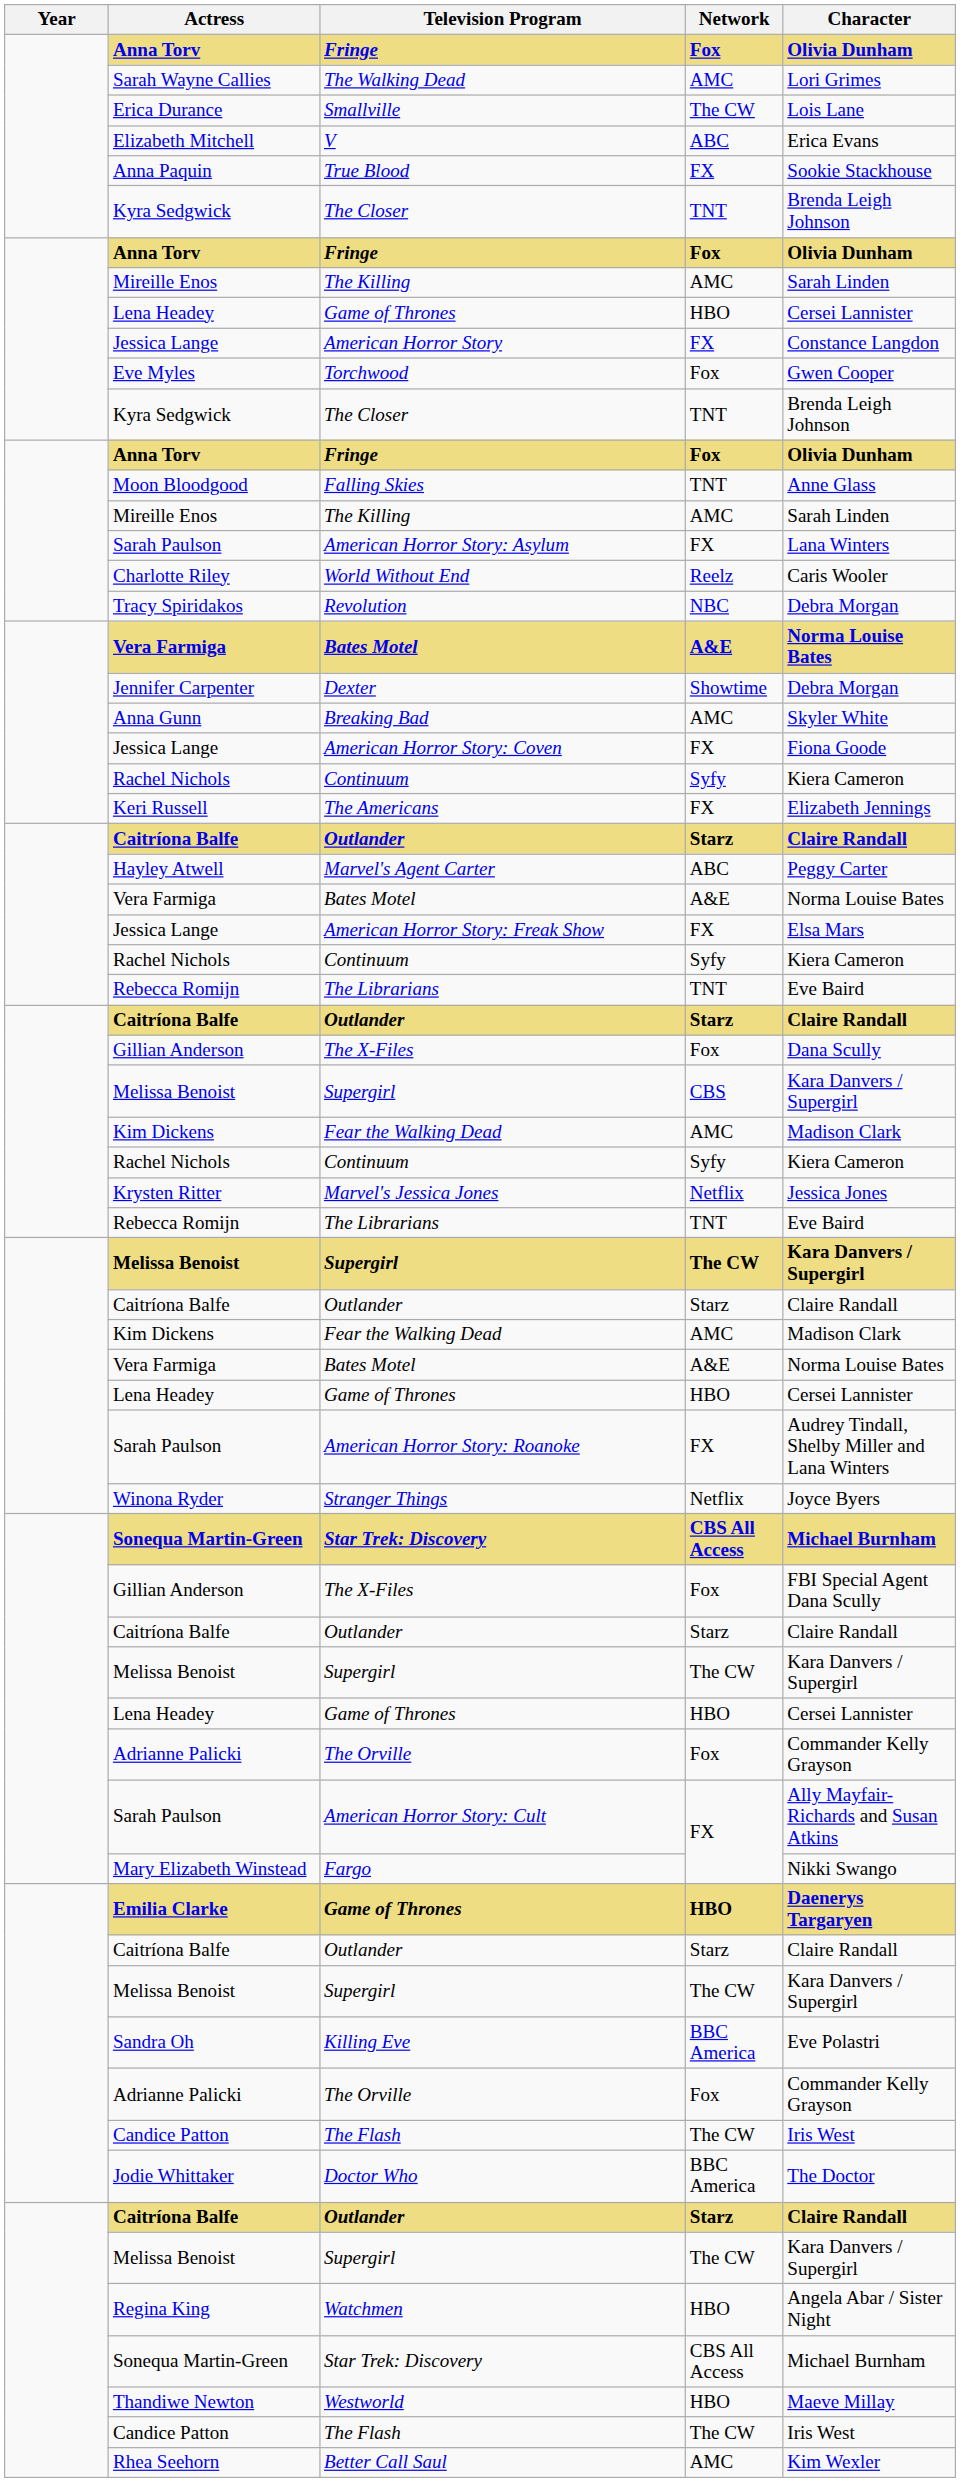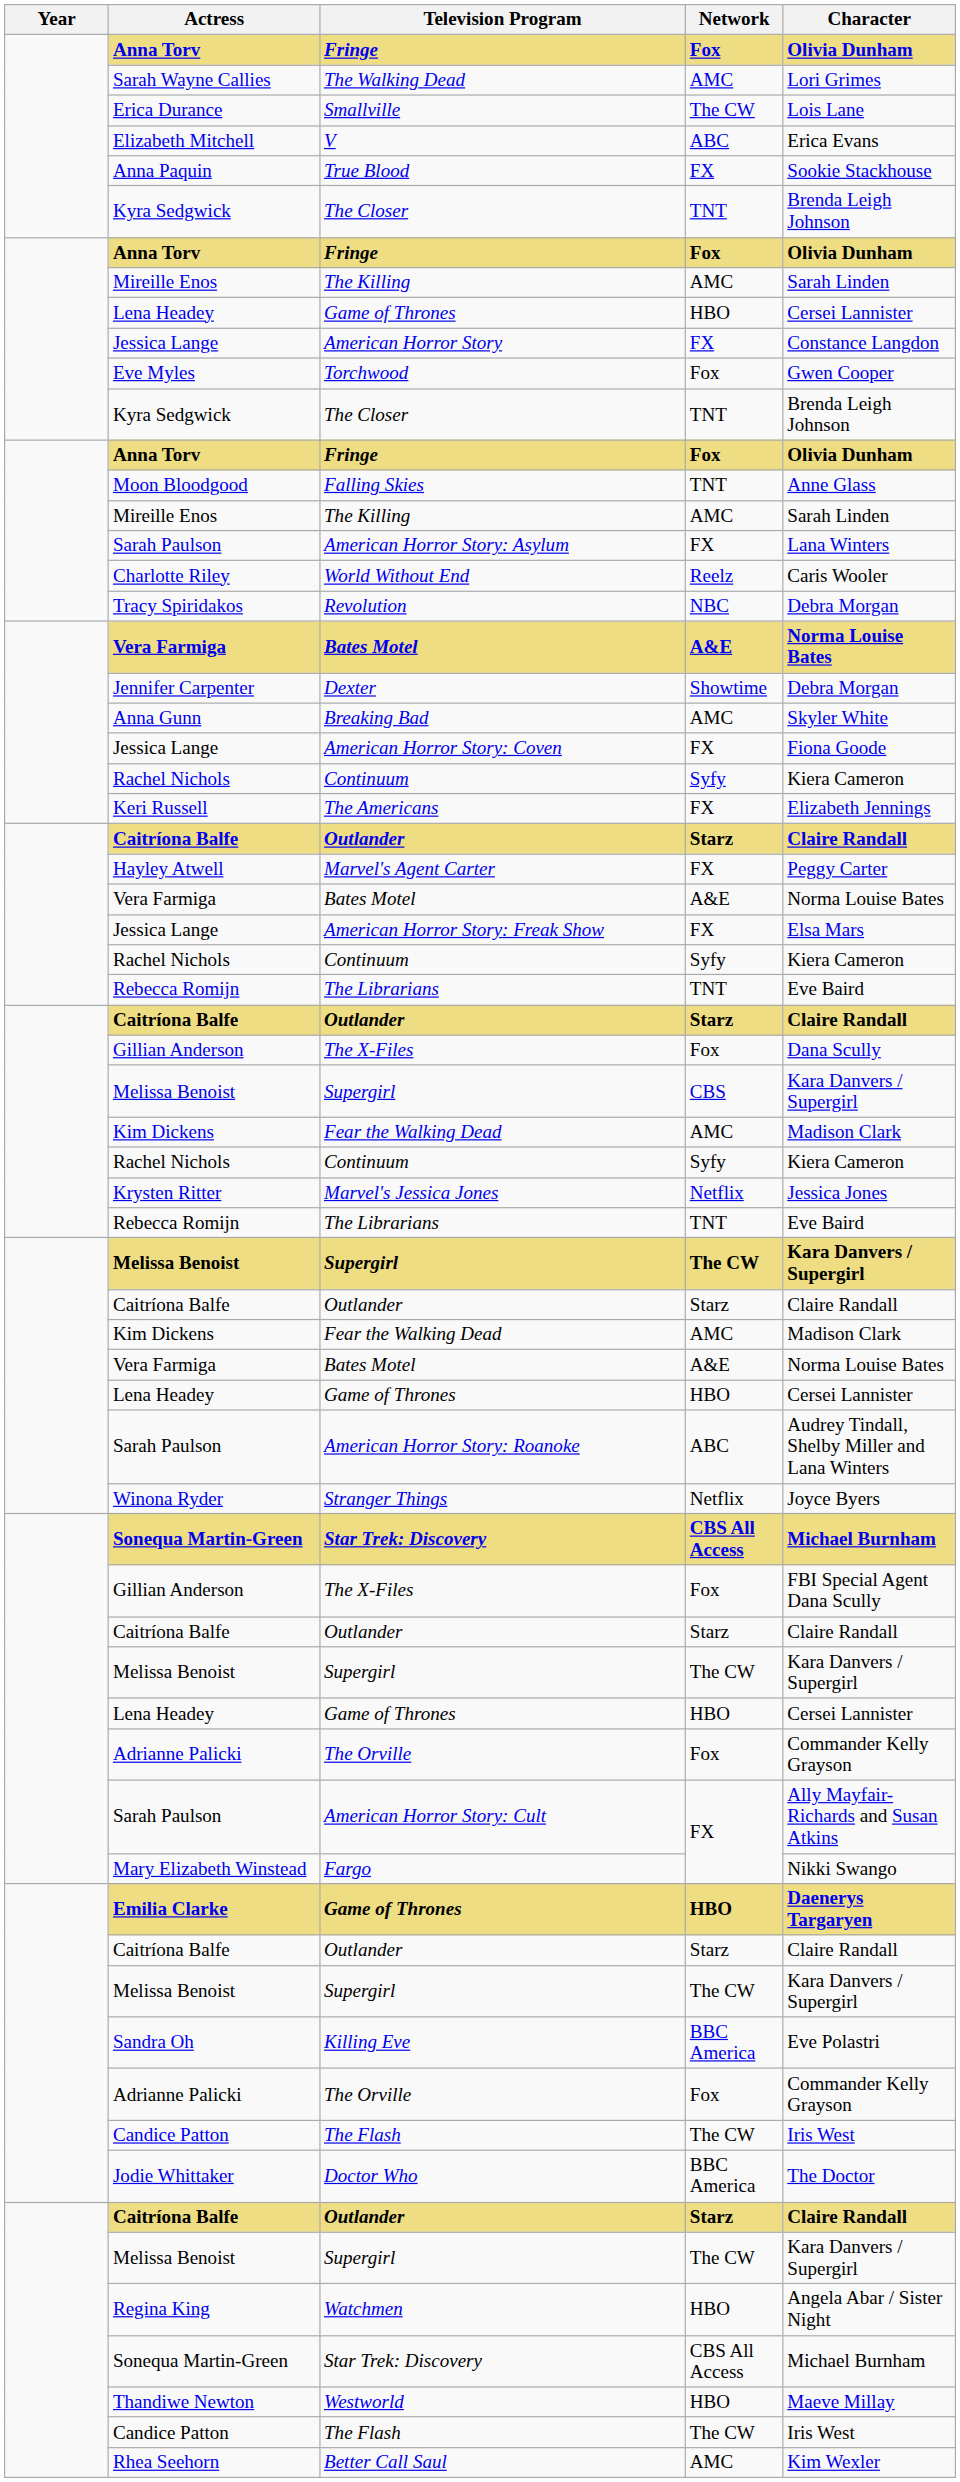Marvel's Agent Carter | Network: ABC -> FX
American Horror Story: Roanoke | Network: FX -> ABC
